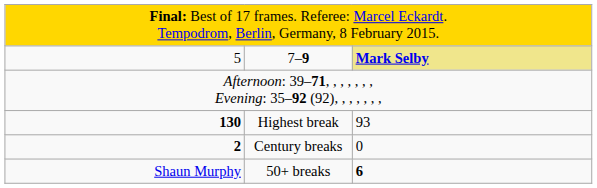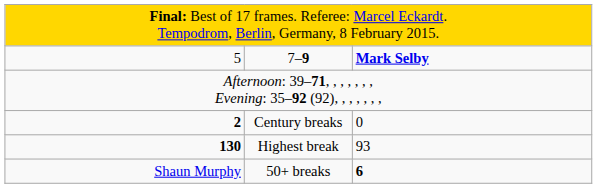7–9 | column 3: khaki background -> no background
rows swapped: Highest break <-> Century breaks
